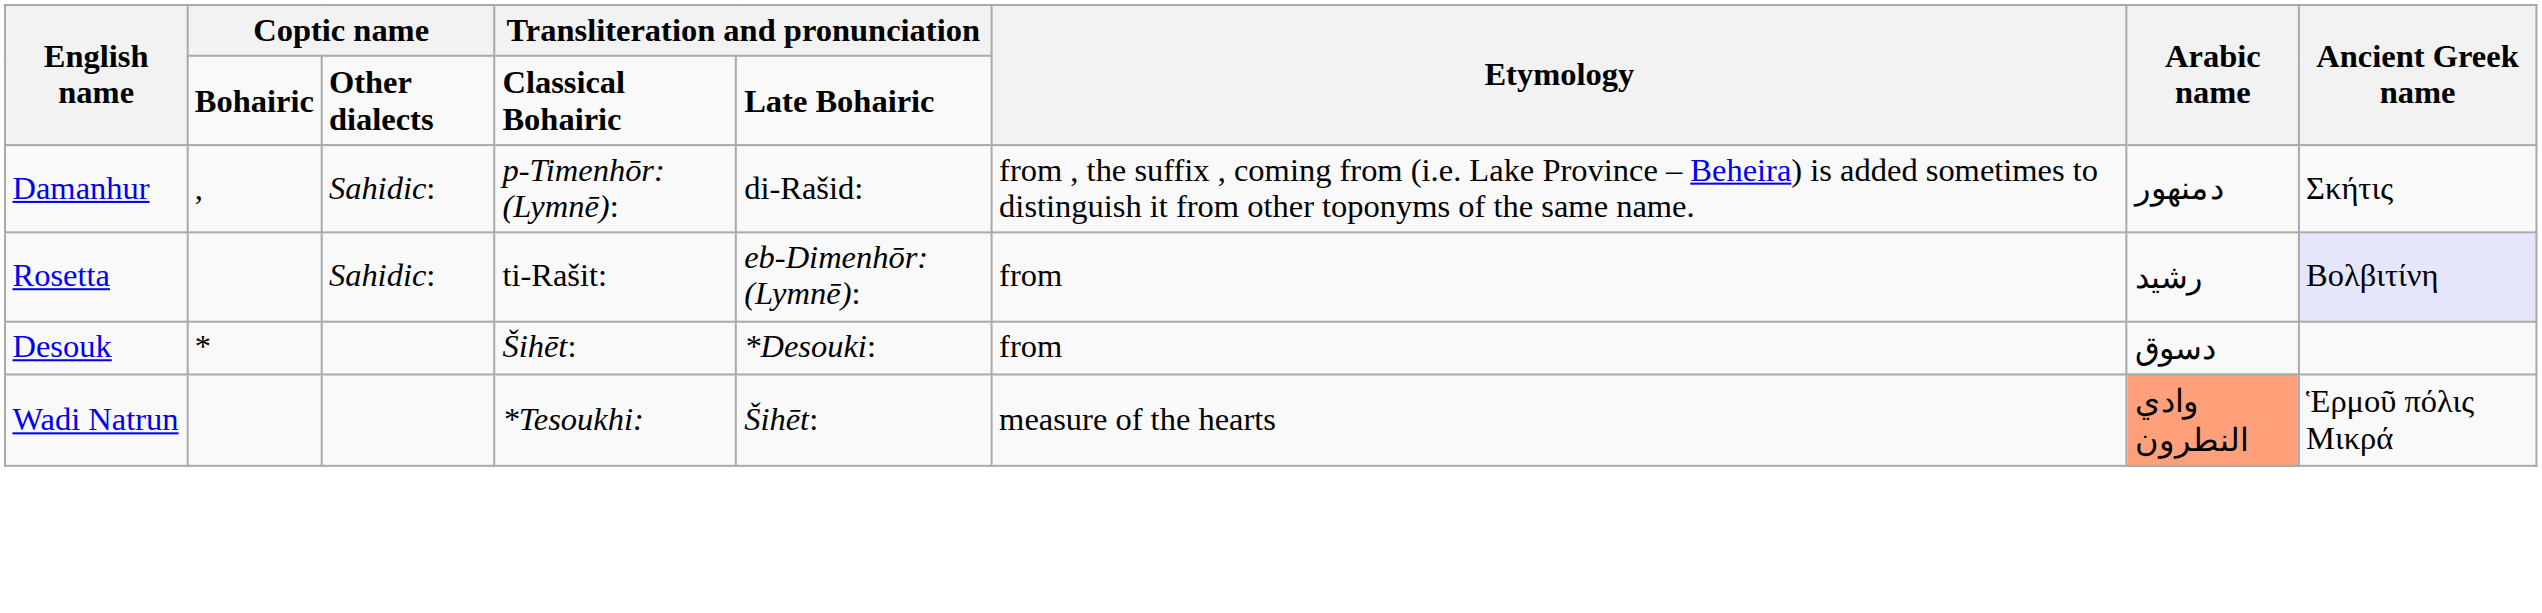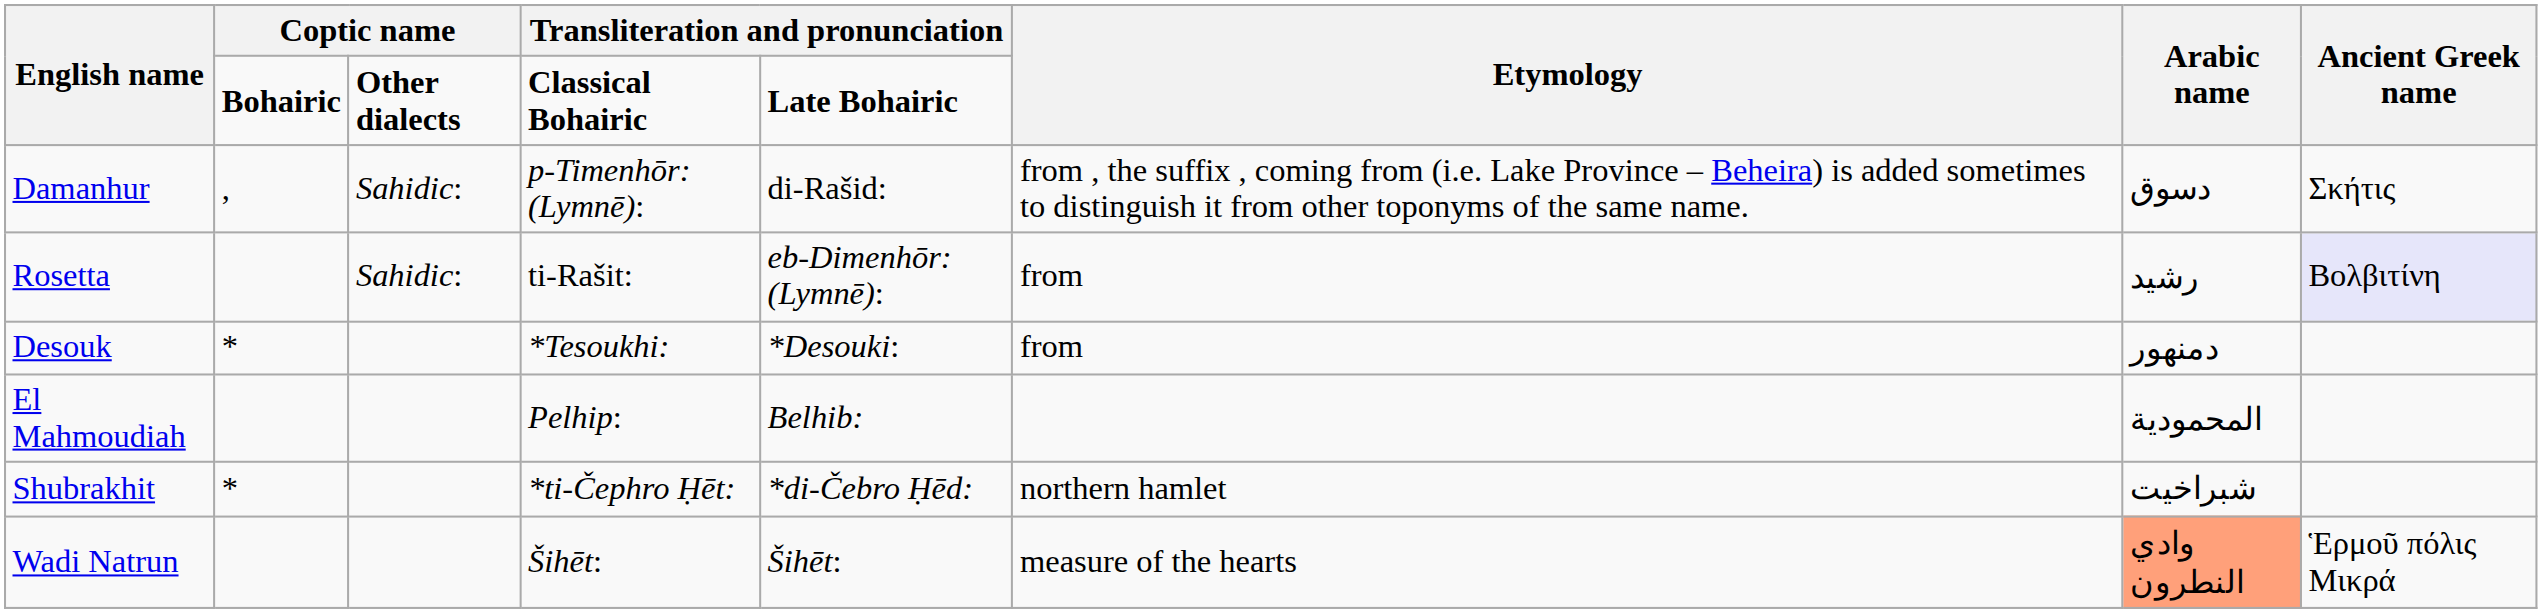Damanhur | Arabic name: دمنهور -> دسوق
Desouk | column 4: Šihēt: -> *Tesoukhi:
Desouk | Arabic name: دسوق -> دمنهور
+ row: El Mahmoudiah | Pelhip: | Belhib: | المحمودية
+ row: Shubrakhit | * | *ti-Čephro Ḥēt: | *di-Čebro Ḥēd: | northern hamlet | شبراخيت
Wadi Natrun | column 4: *Tesoukhi: -> Šihēt:
